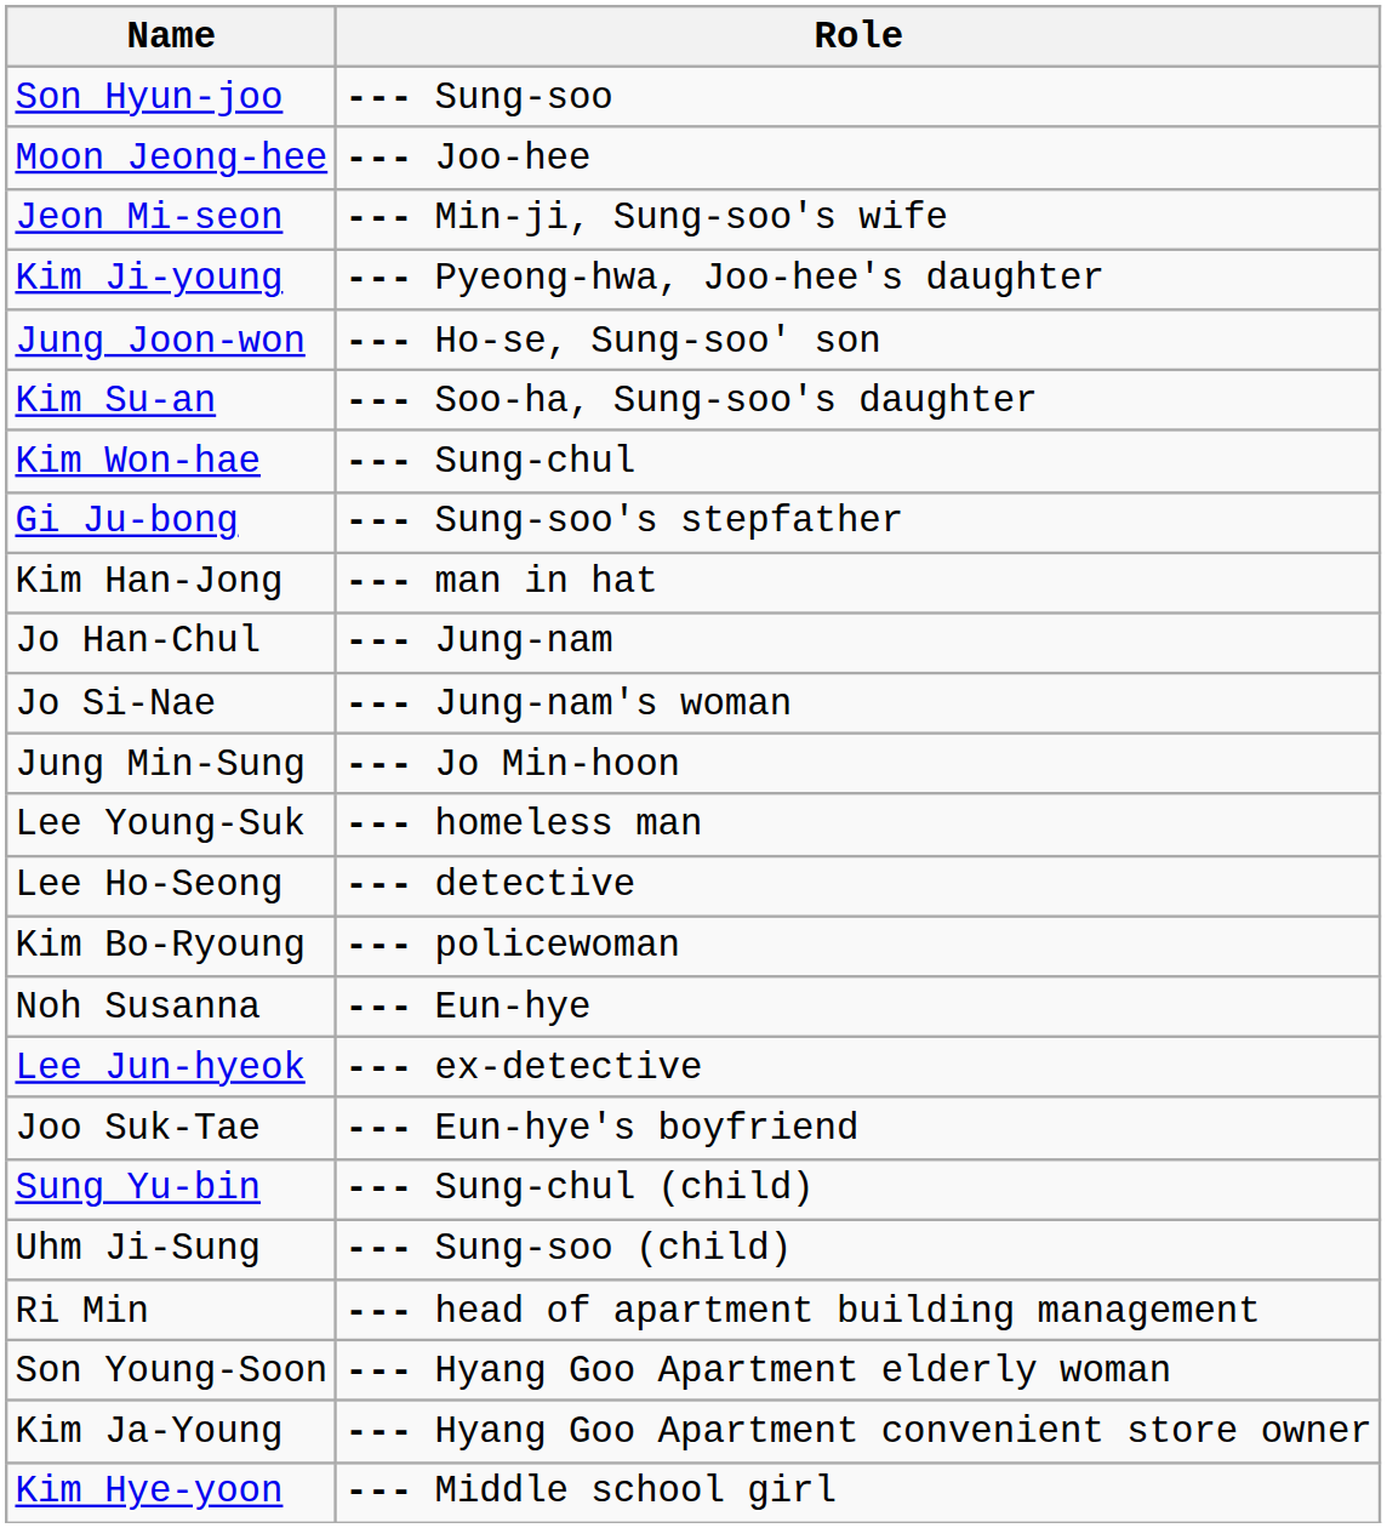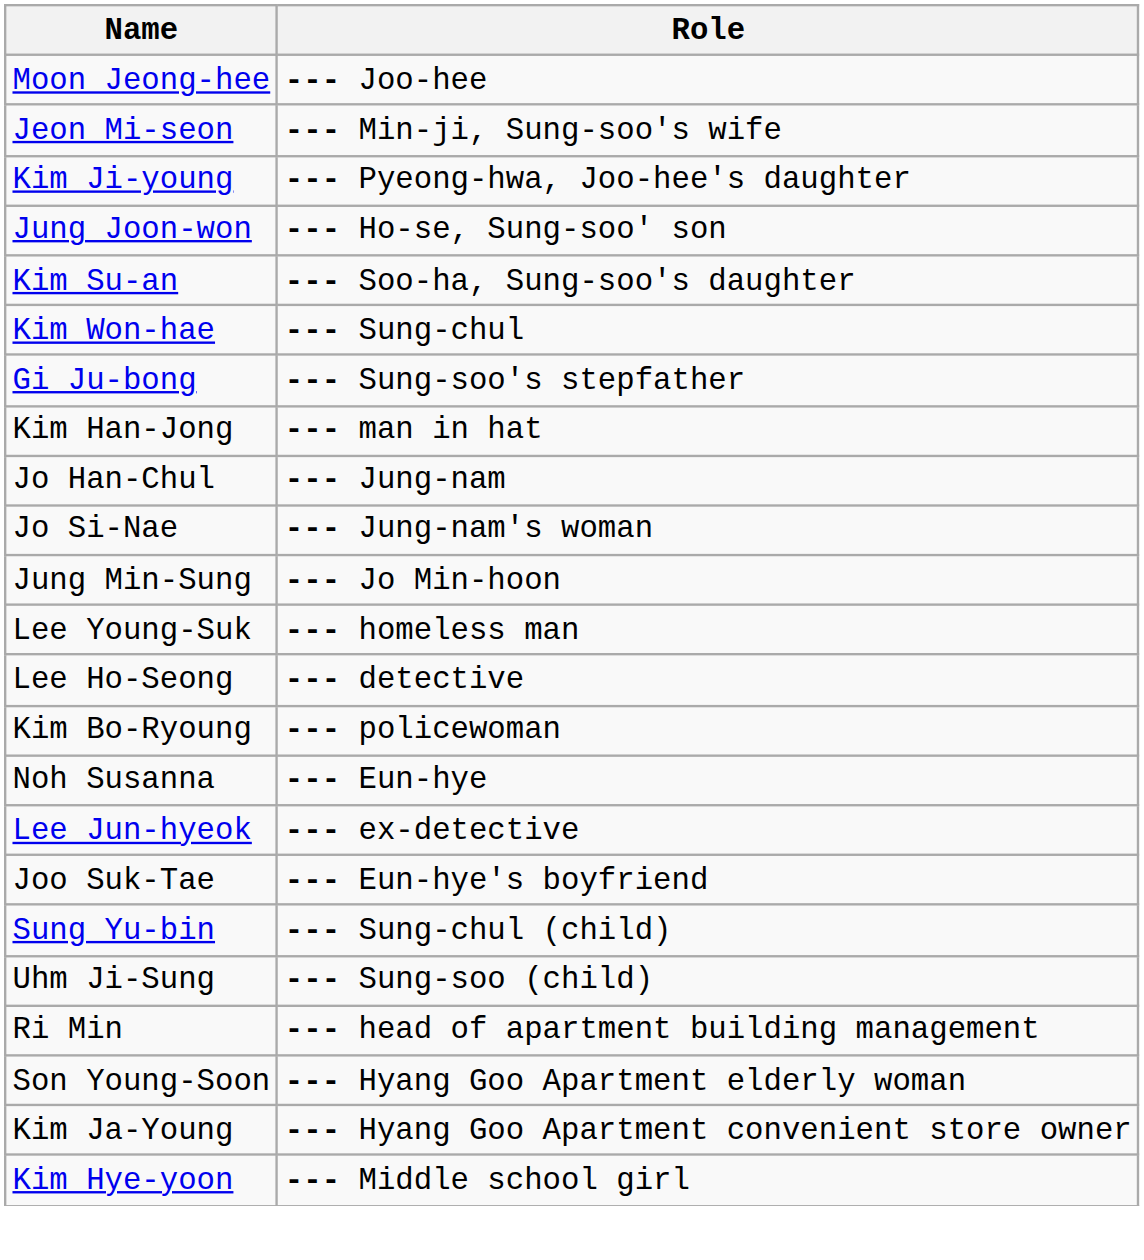- row: Son Hyun-joo | --- Sung-soo
